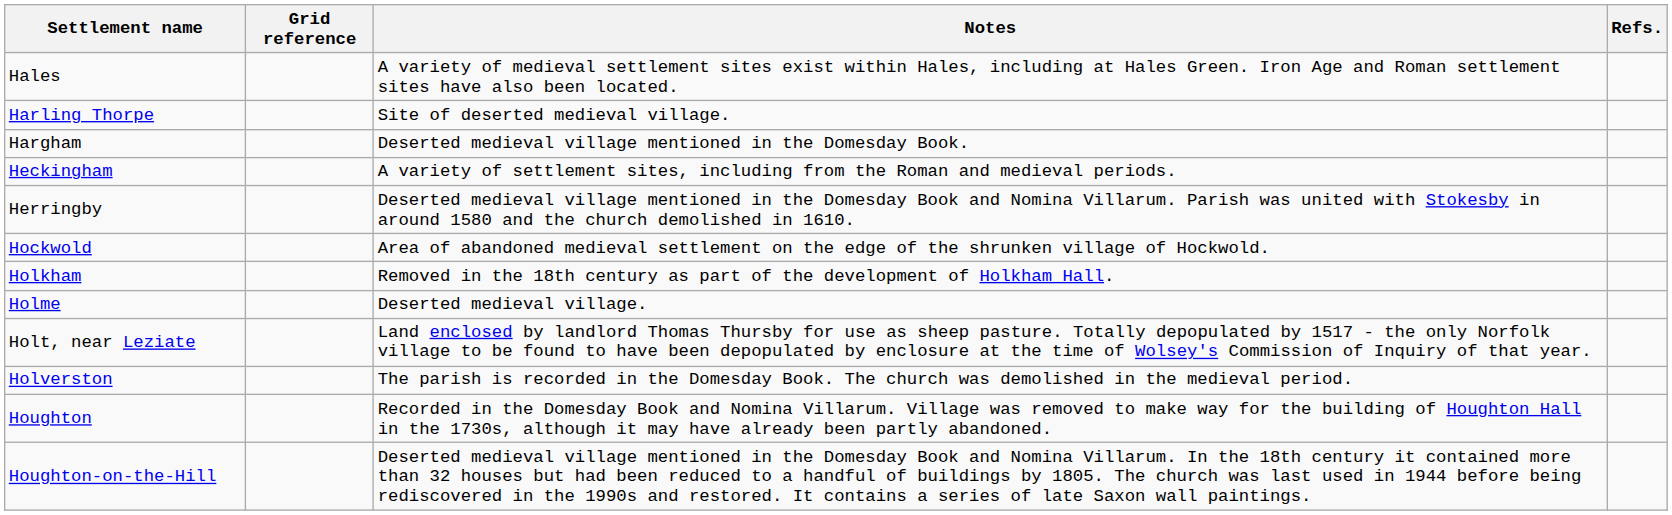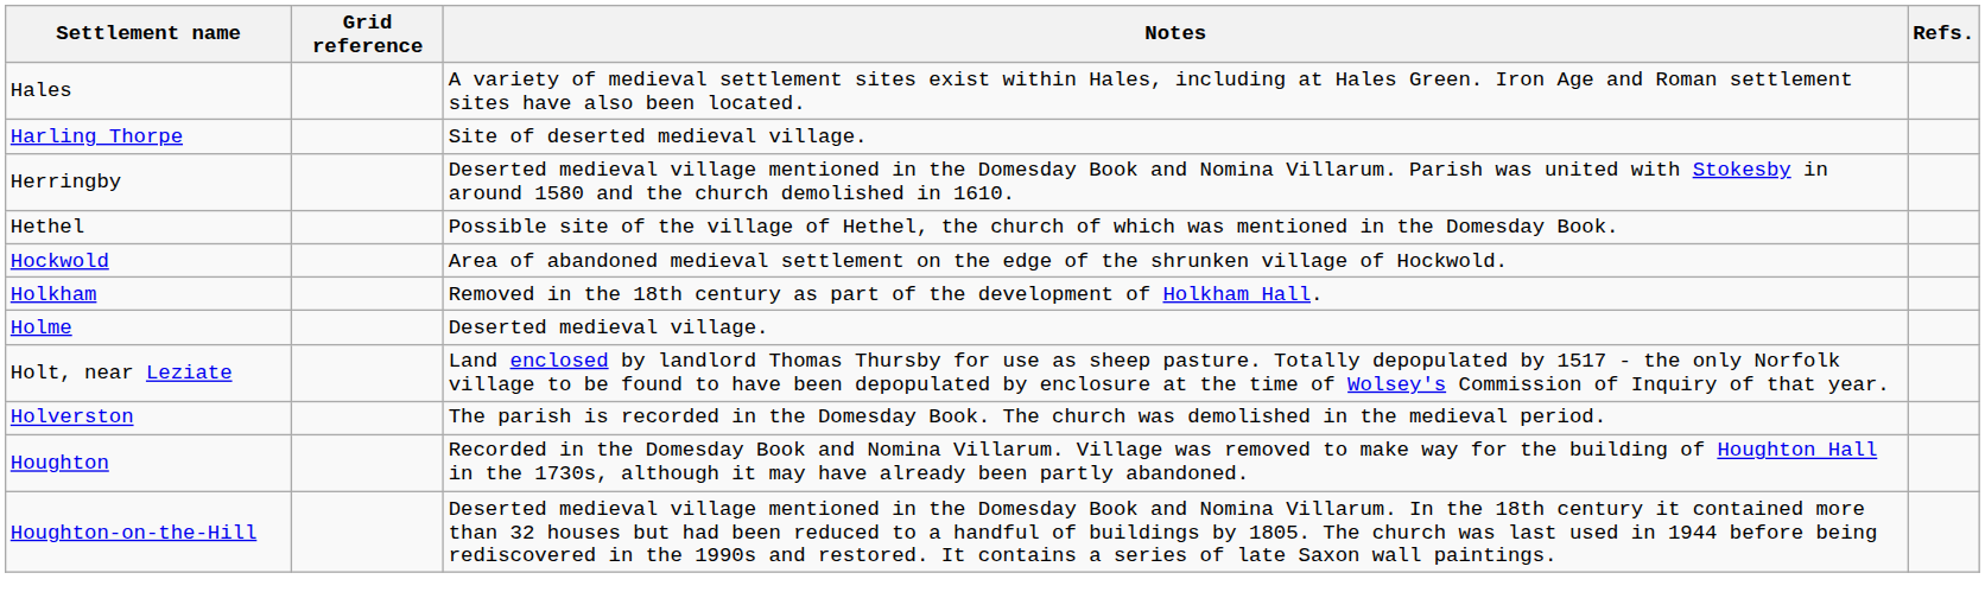- row: Hargham | Deserted medieval village mentioned in the Domesday Book.
- row: Heckingham | A variety of settlement sites, including from the Roman and medieval periods.
+ row: Hethel | Possible site of the village of Hethel, the church of which was mentioned in the Domesday Book.
